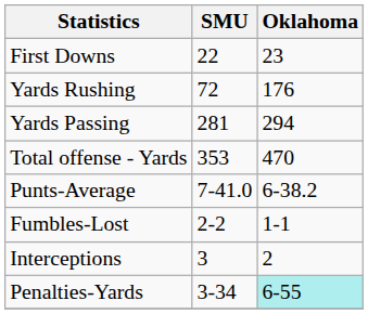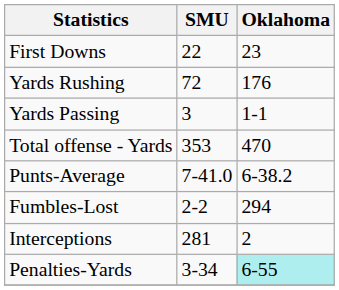Yards Passing | SMU: 281 -> 3
Yards Passing | Oklahoma: 294 -> 1-1
Fumbles-Lost | Oklahoma: 1-1 -> 294
Interceptions | SMU: 3 -> 281
